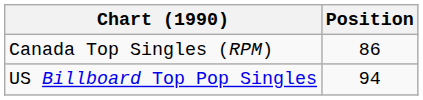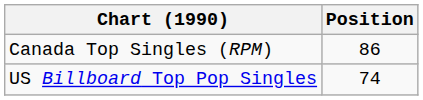US Billboard Top Pop Singles | Position: 94 -> 74
